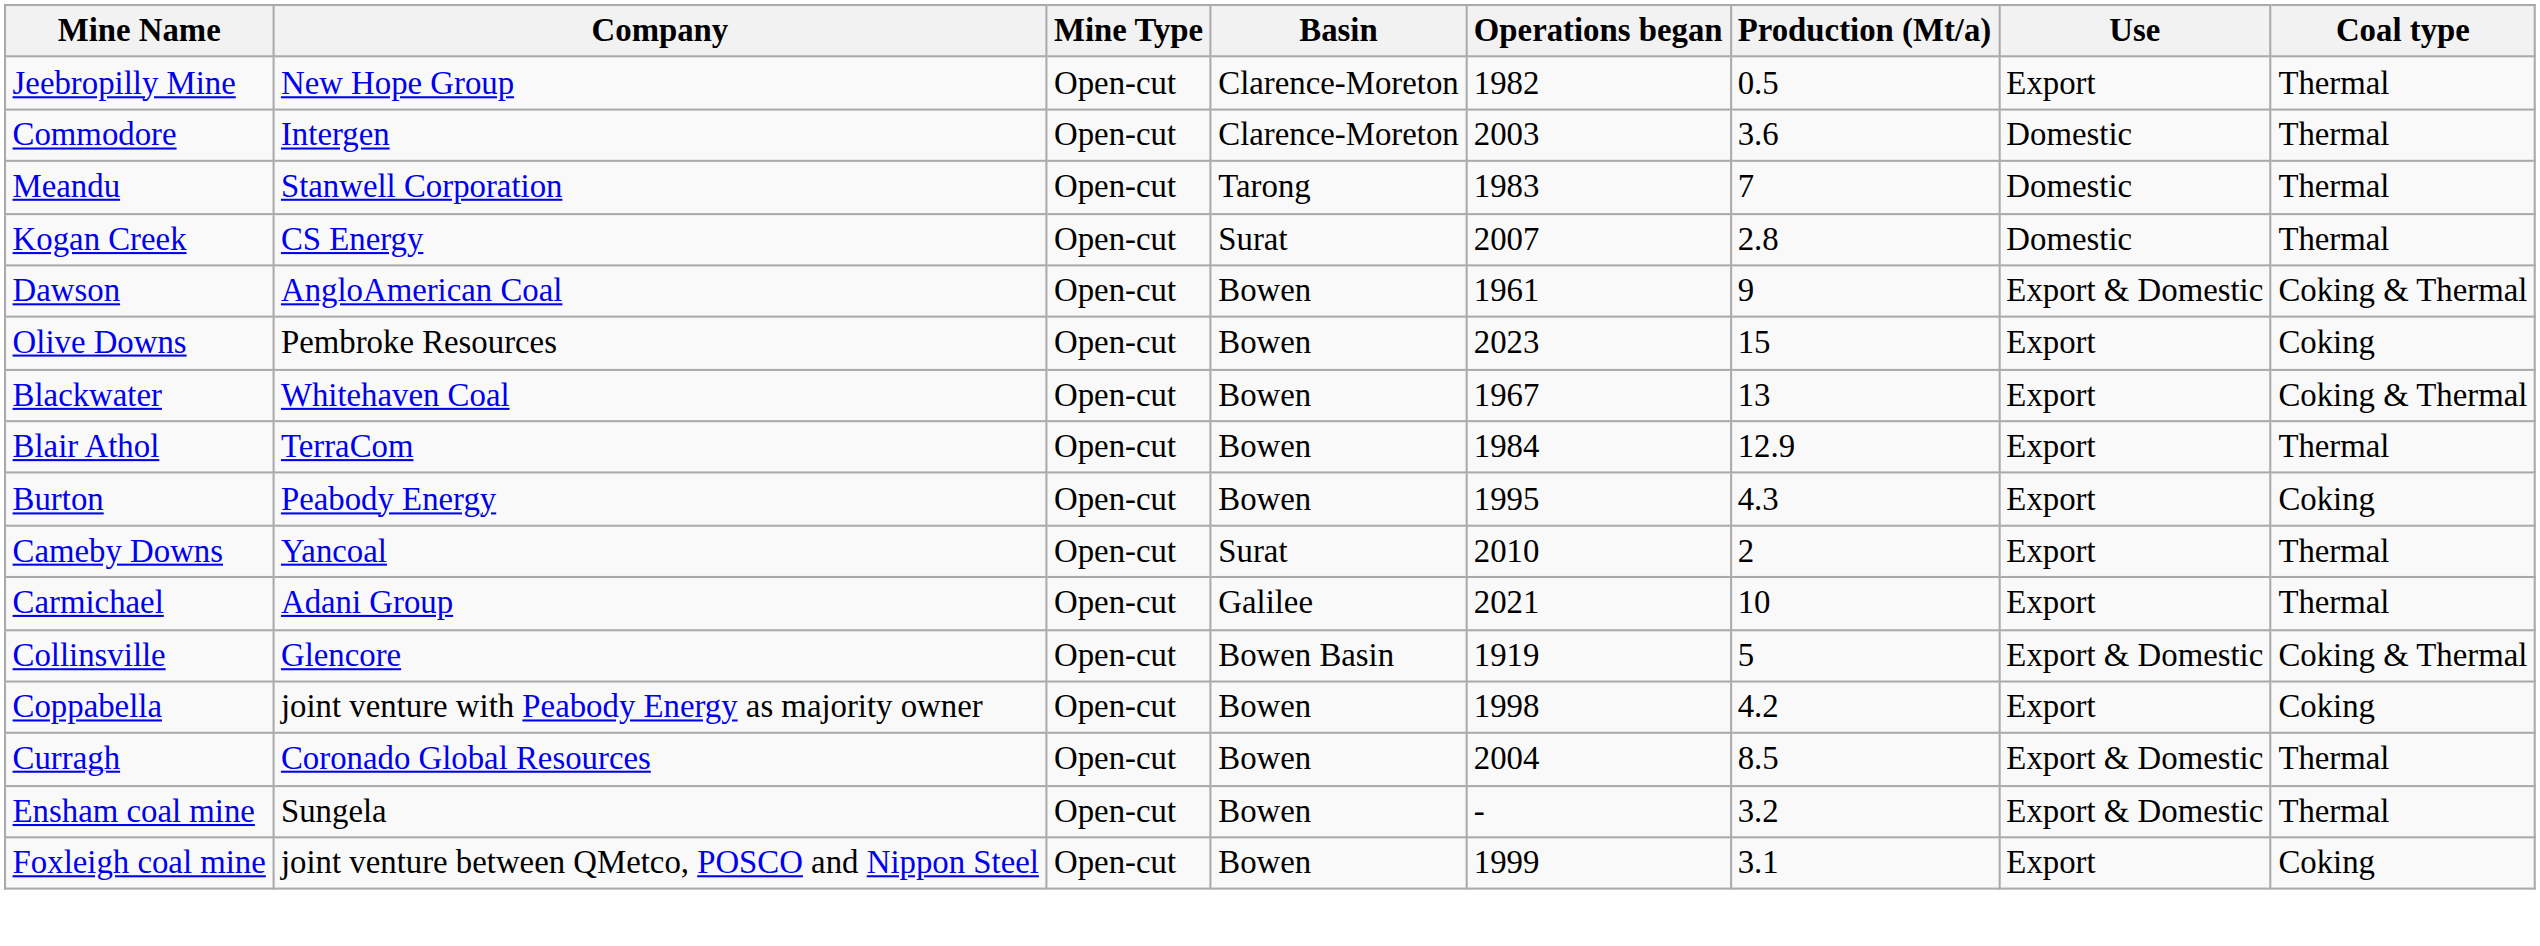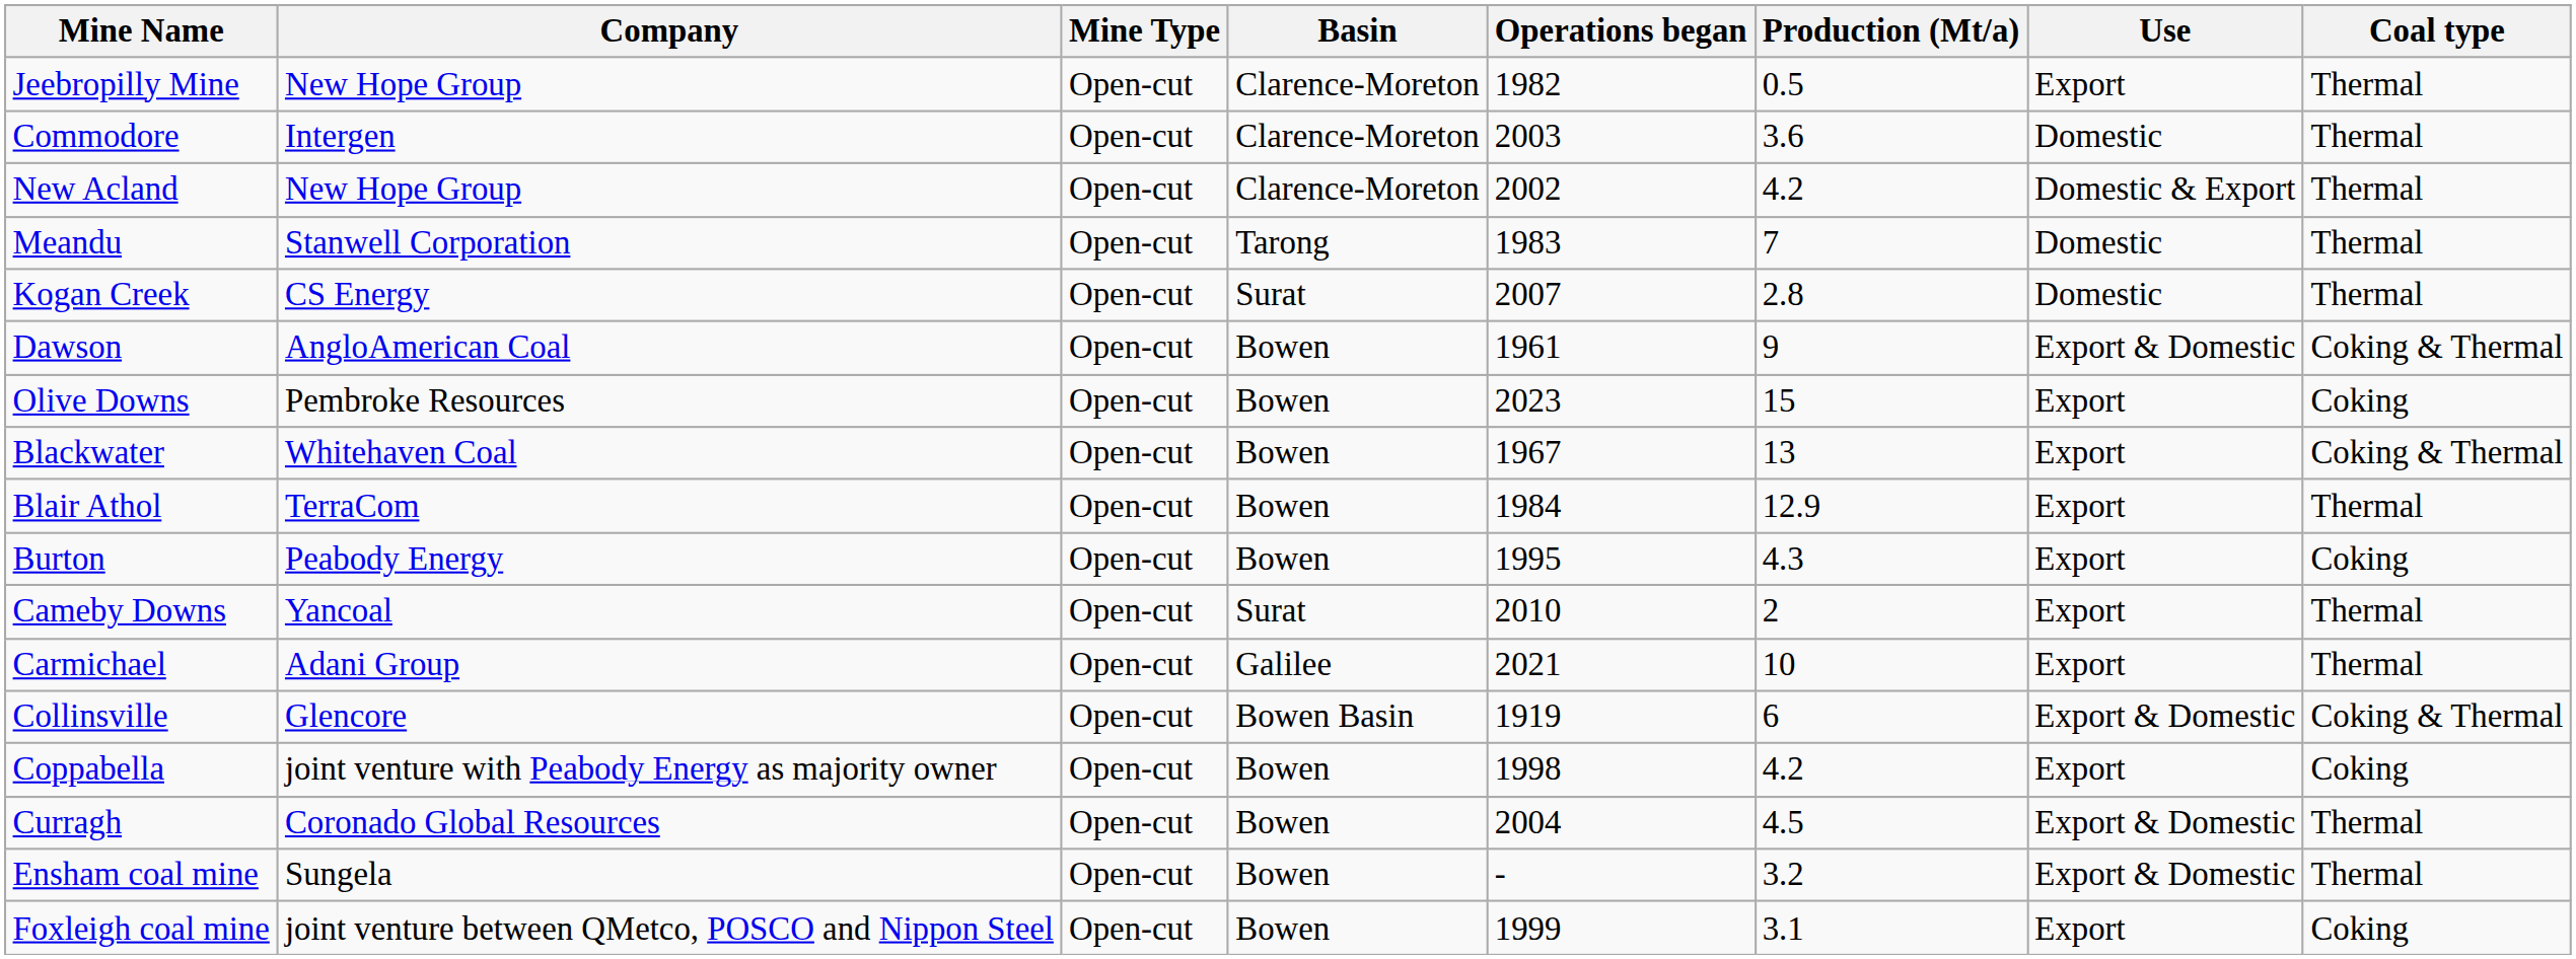+ row: New Acland | New Hope Group | Open-cut | Clarence-Moreton | 2002 | 4.2 | Domestic & Export | Thermal
Collinsville | Production (Mt/a): 5 -> 6
Curragh | Production (Mt/a): 8.5 -> 4.5
